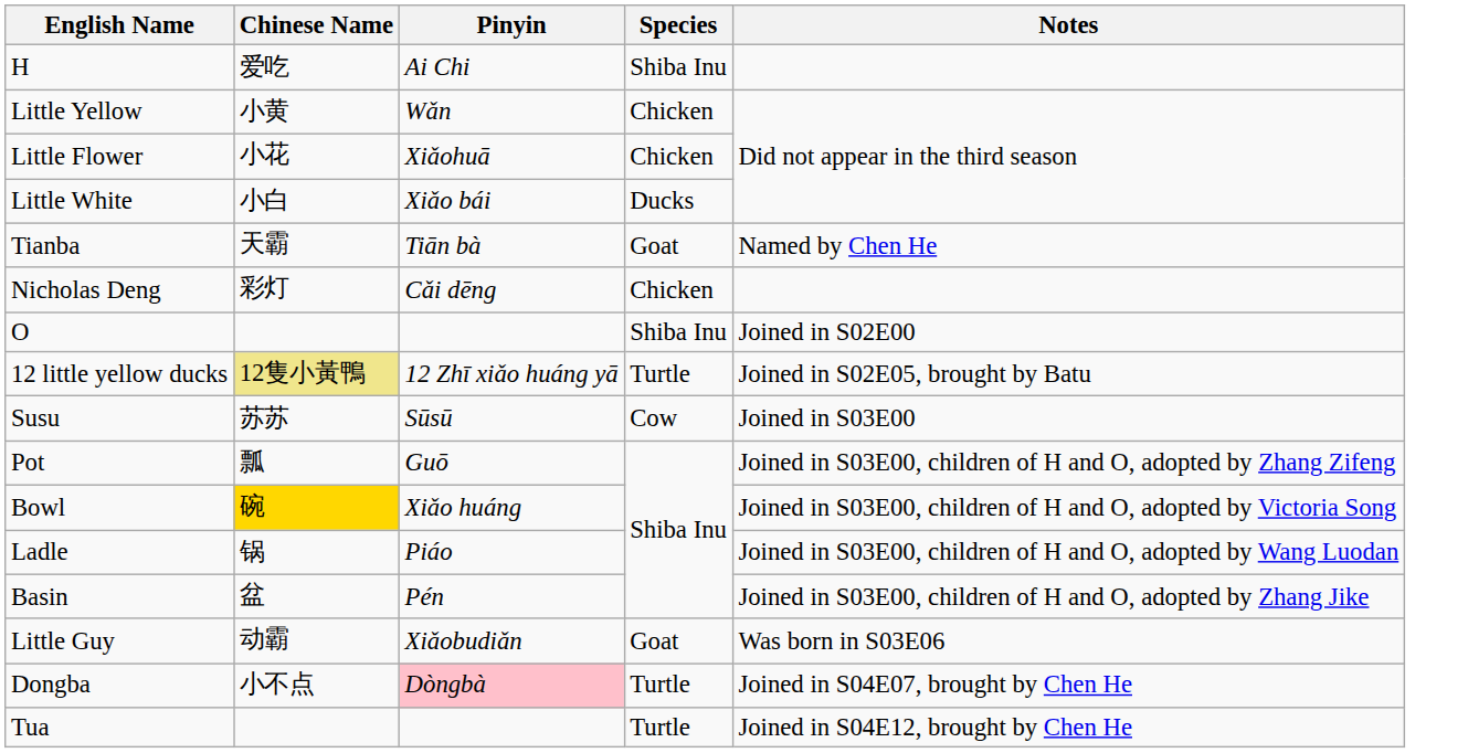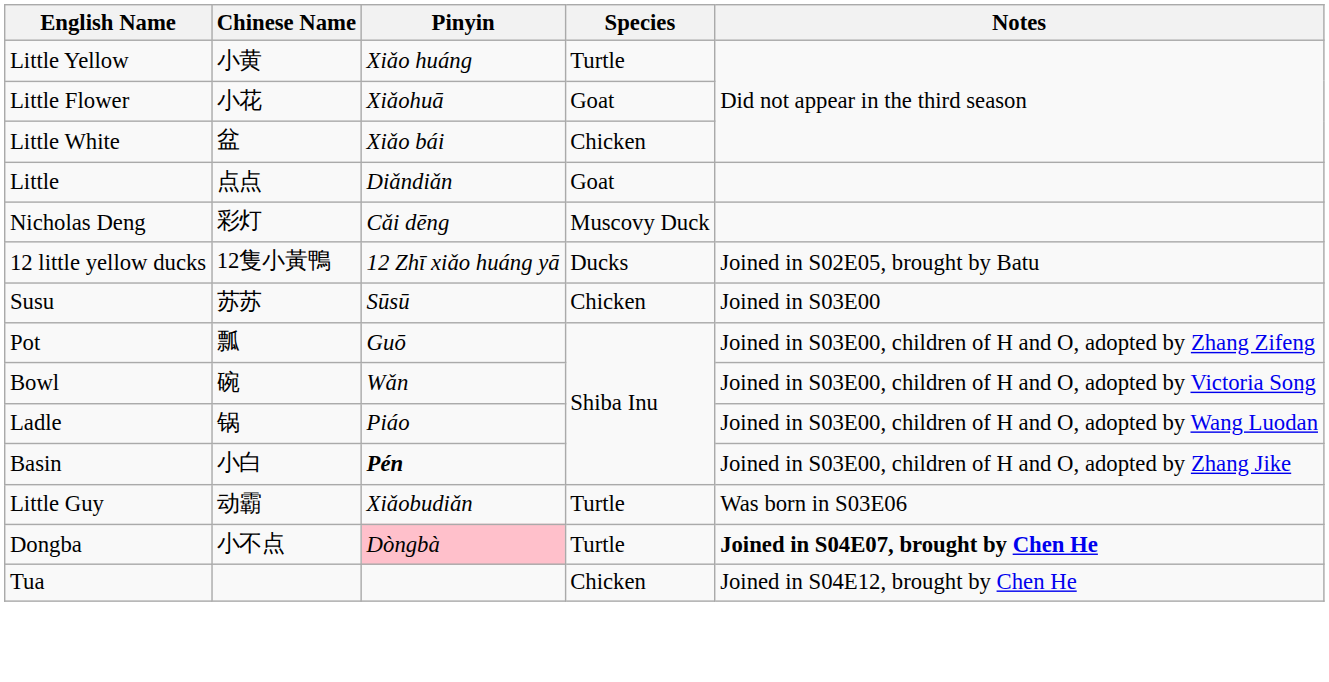- row: H | 爱吃 | Ai Chi | Shiba Inu
Little Yellow | Pinyin: Wǎn -> Xiǎo huáng
Little Yellow | Species: Chicken -> Turtle
Little Flower | Species: Chicken -> Goat
Little White | Chinese Name: 小白 -> 盆
Little White | Species: Ducks -> Chicken
+ row: Little | 点点 | Diǎndiǎn | Goat
- row: Tianba | 天霸 | Tiān bà | Goat | Named by Chen He
Nicholas Deng | Species: Chicken -> Muscovy Duck
- row: O | Shiba Inu | Joined in S02E00
12 little yellow ducks | Chinese Name: khaki background -> no background
12 little yellow ducks | Species: Turtle -> Ducks
Susu | Species: Cow -> Chicken
Bowl | Chinese Name: gold background -> no background
Bowl | Pinyin: Xiǎo huáng -> Wǎn
Basin | Chinese Name: 盆 -> 小白
Basin | Pinyin: normal -> bold
Little Guy | Species: Goat -> Turtle
Dongba | Notes: normal -> bold
Tua | Species: Turtle -> Chicken
